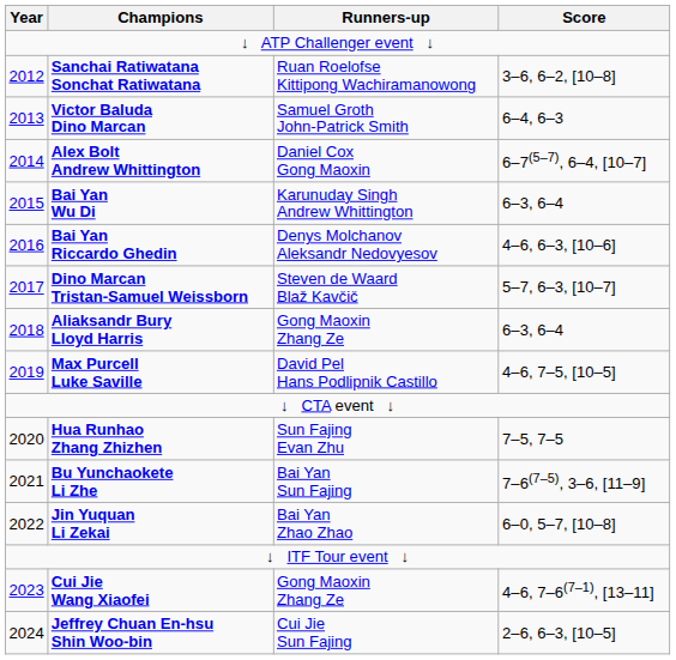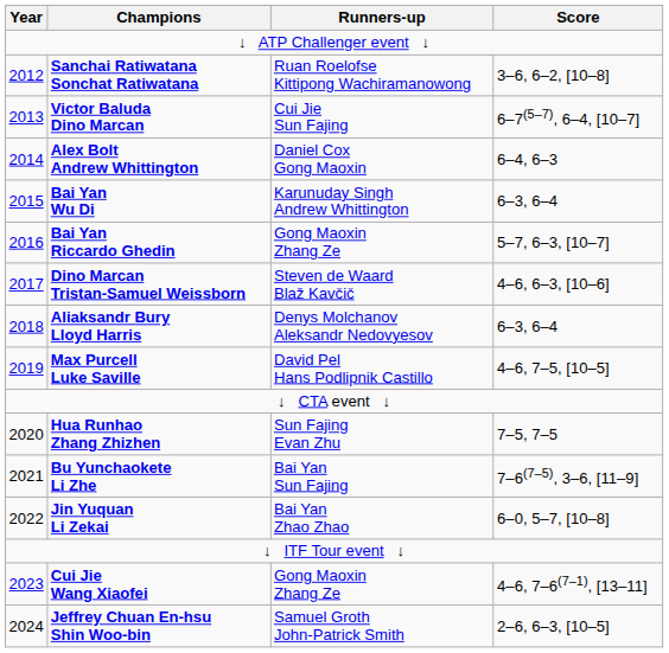Victor Baluda Dino Marcan | Runners-up: Samuel Groth John-Patrick Smith -> Cui Jie Sun Fajing
Victor Baluda Dino Marcan | Score: 6–4, 6–3 -> 6–7(5–7), 6–4, [10–7]
Alex Bolt Andrew Whittington | Score: 6–7(5–7), 6–4, [10–7] -> 6–4, 6–3
Bai Yan Riccardo Ghedin | Runners-up: Denys Molchanov Aleksandr Nedovyesov -> Gong Maoxin Zhang Ze
Bai Yan Riccardo Ghedin | Score: 4–6, 6–3, [10–6] -> 5–7, 6–3, [10–7]
Dino Marcan Tristan-Samuel Weissborn | Score: 5–7, 6–3, [10–7] -> 4–6, 6–3, [10–6]
Aliaksandr Bury Lloyd Harris | Runners-up: Gong Maoxin Zhang Ze -> Denys Molchanov Aleksandr Nedovyesov
Jeffrey Chuan En-hsu Shin Woo-bin | Runners-up: Cui Jie Sun Fajing -> Samuel Groth John-Patrick Smith
